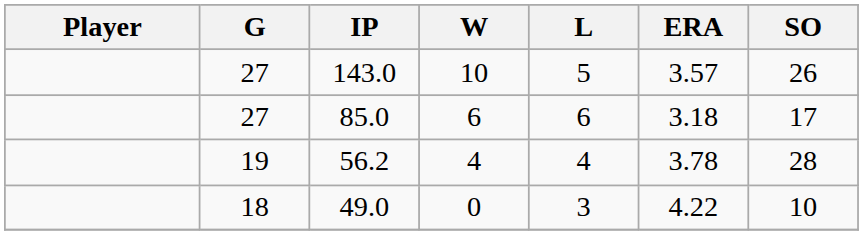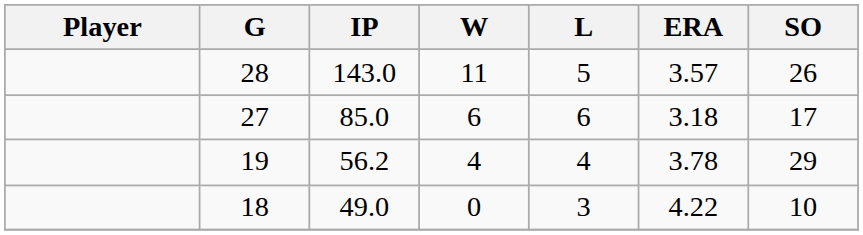143.0 | G: 27 -> 28
143.0 | W: 10 -> 11
56.2 | SO: 28 -> 29
